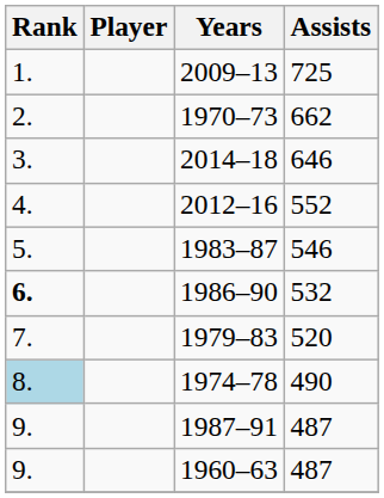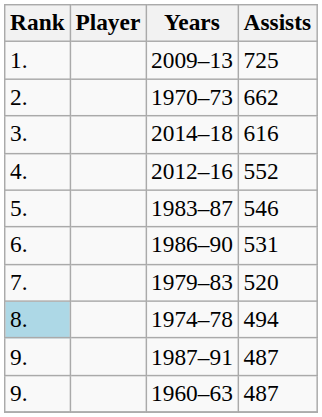2014–18 | Assists: 646 -> 616
1986–90 | Rank: bold -> normal
1986–90 | Assists: 532 -> 531
1974–78 | Assists: 490 -> 494
